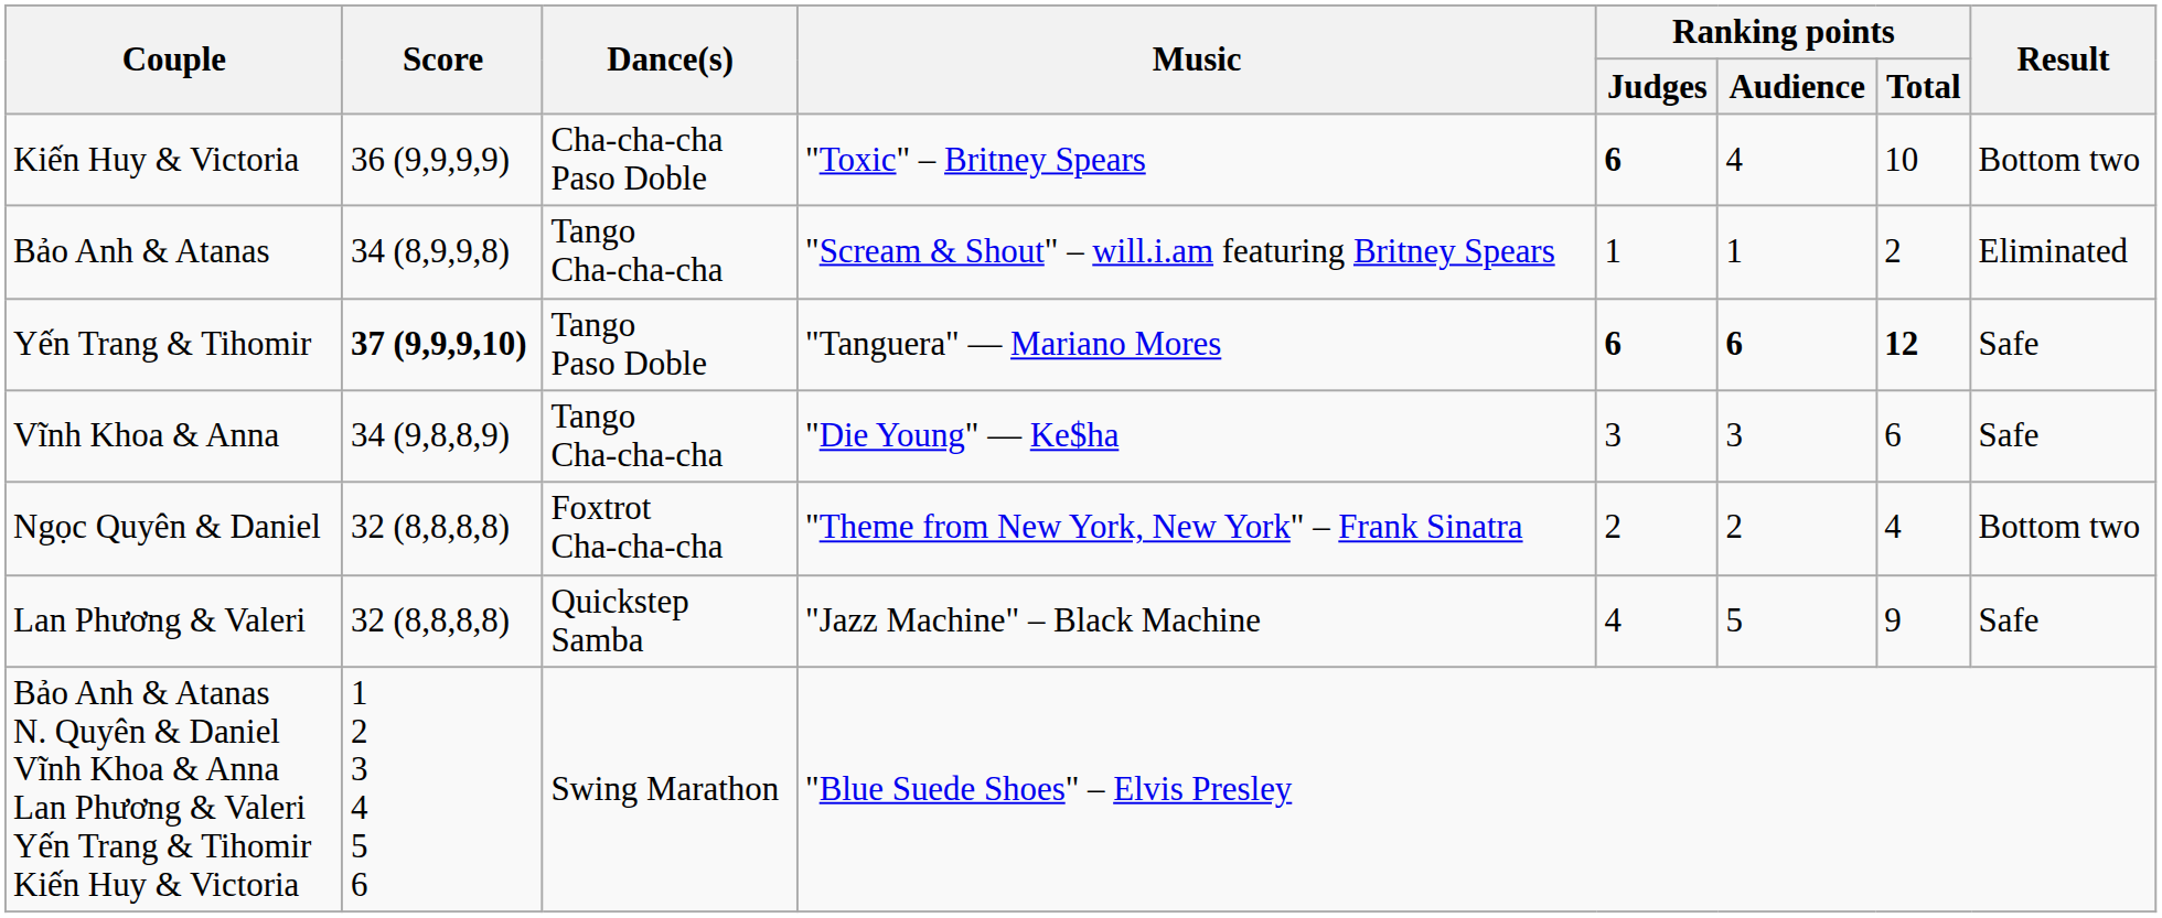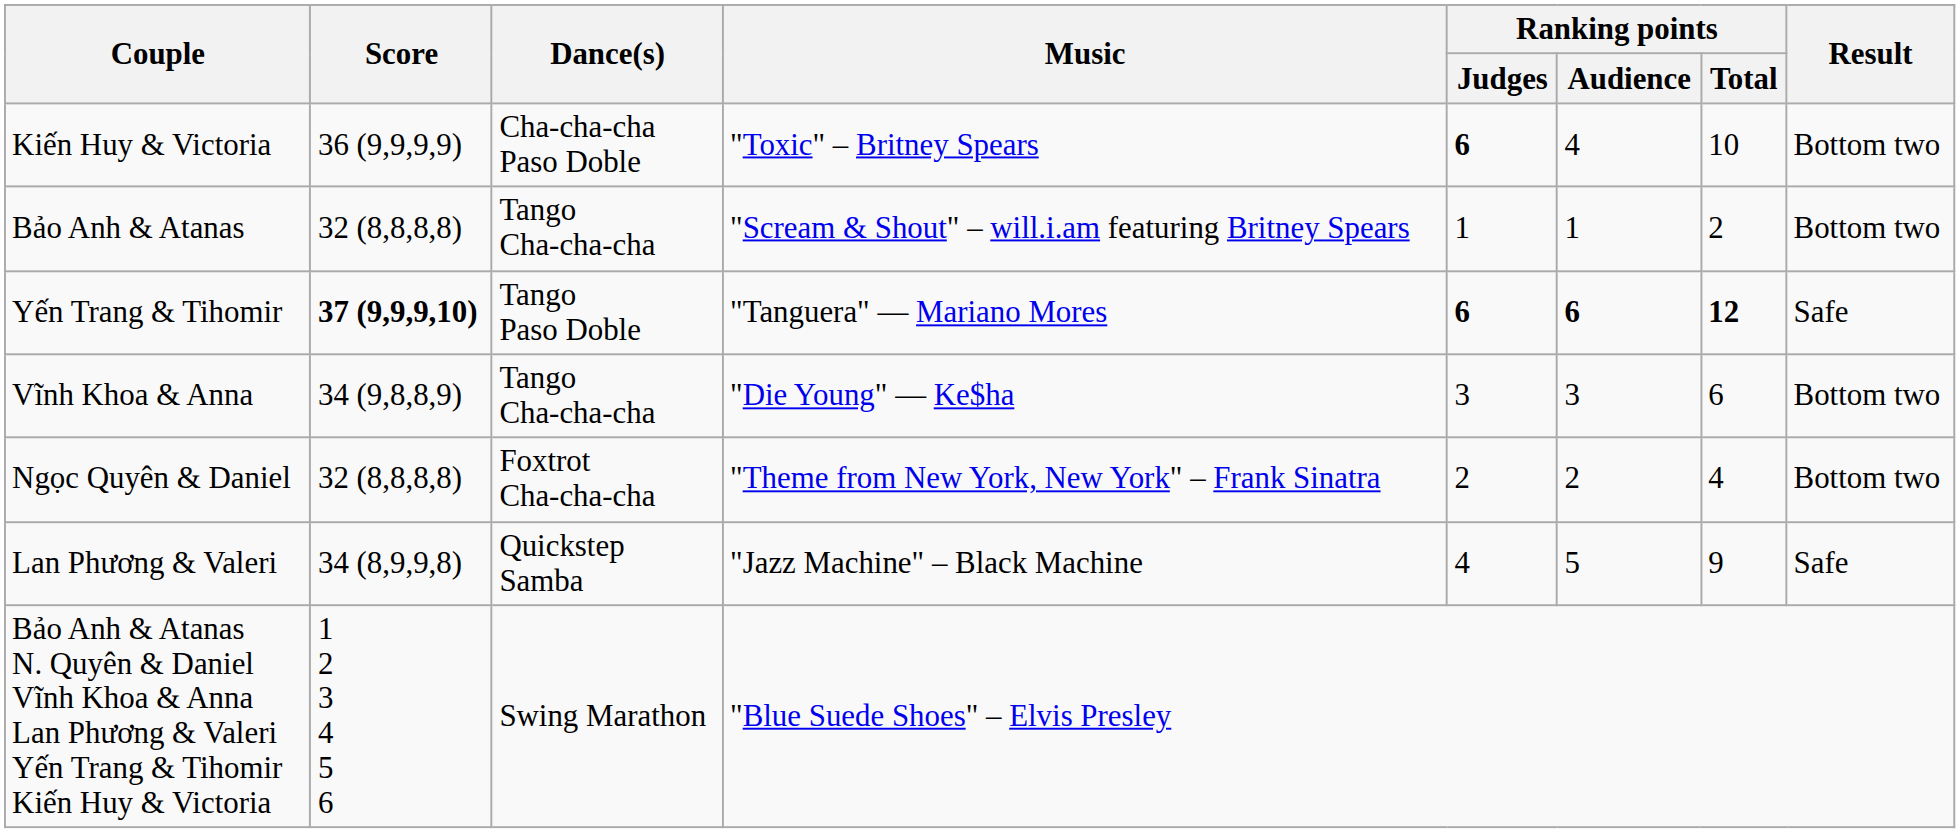Bảo Anh & Atanas | Score: 34 (8,9,9,8) -> 32 (8,8,8,8)
Bảo Anh & Atanas | Result: Eliminated -> Bottom two
Vĩnh Khoa & Anna | Result: Safe -> Bottom two
Lan Phương & Valeri | Score: 32 (8,8,8,8) -> 34 (8,9,9,8)
